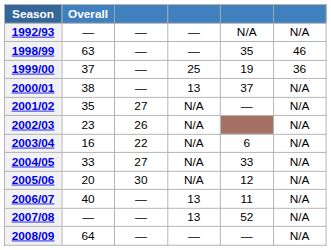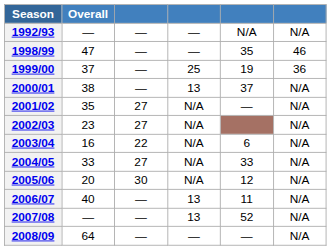1998/99 | Overall: 63 -> 47
2002/03 | column 3: 26 -> 27
